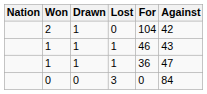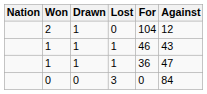2 | Against: 42 -> 12
